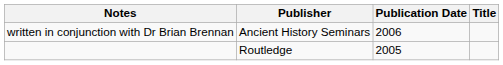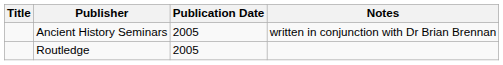columns swapped: Title <-> Notes
Ancient History Seminars | Publication Date: 2006 -> 2005
